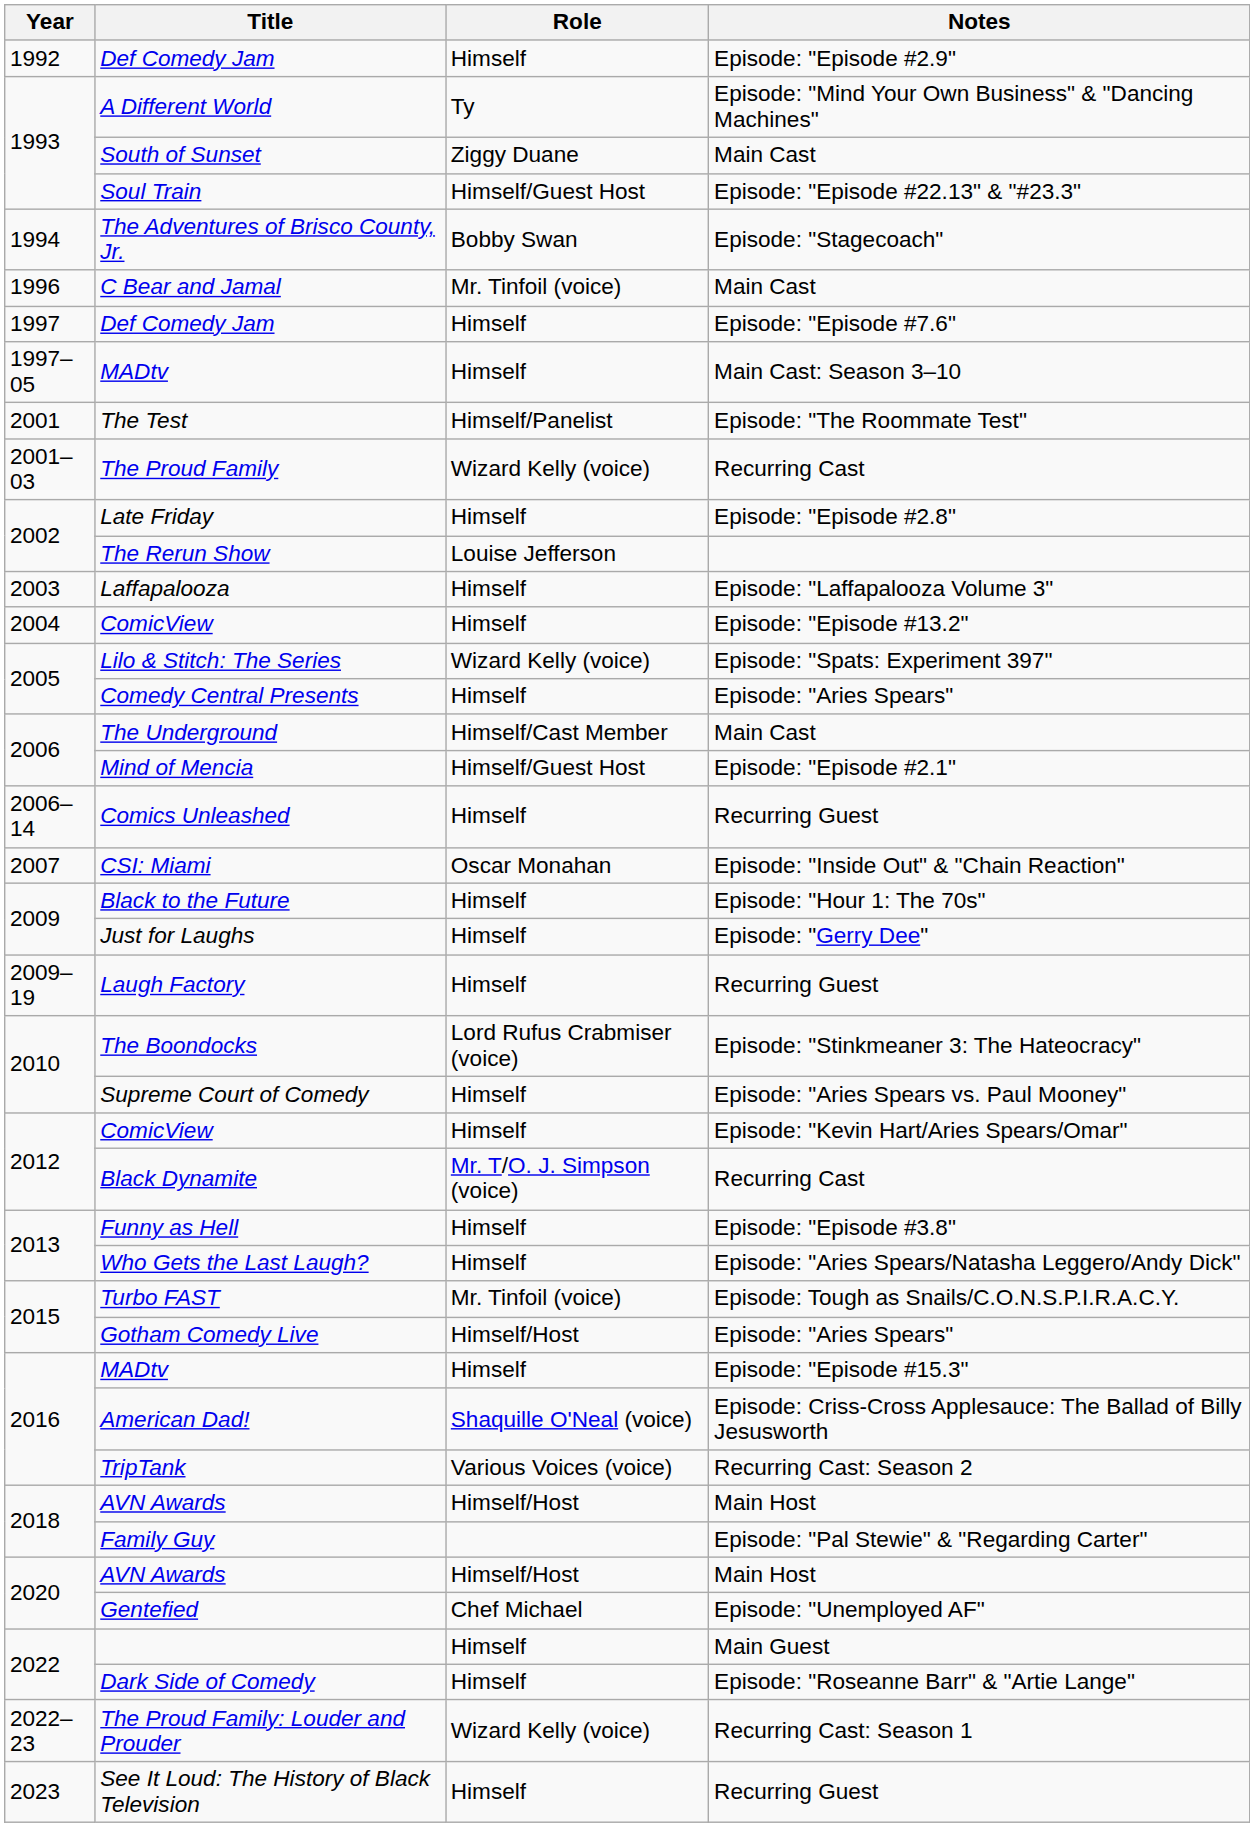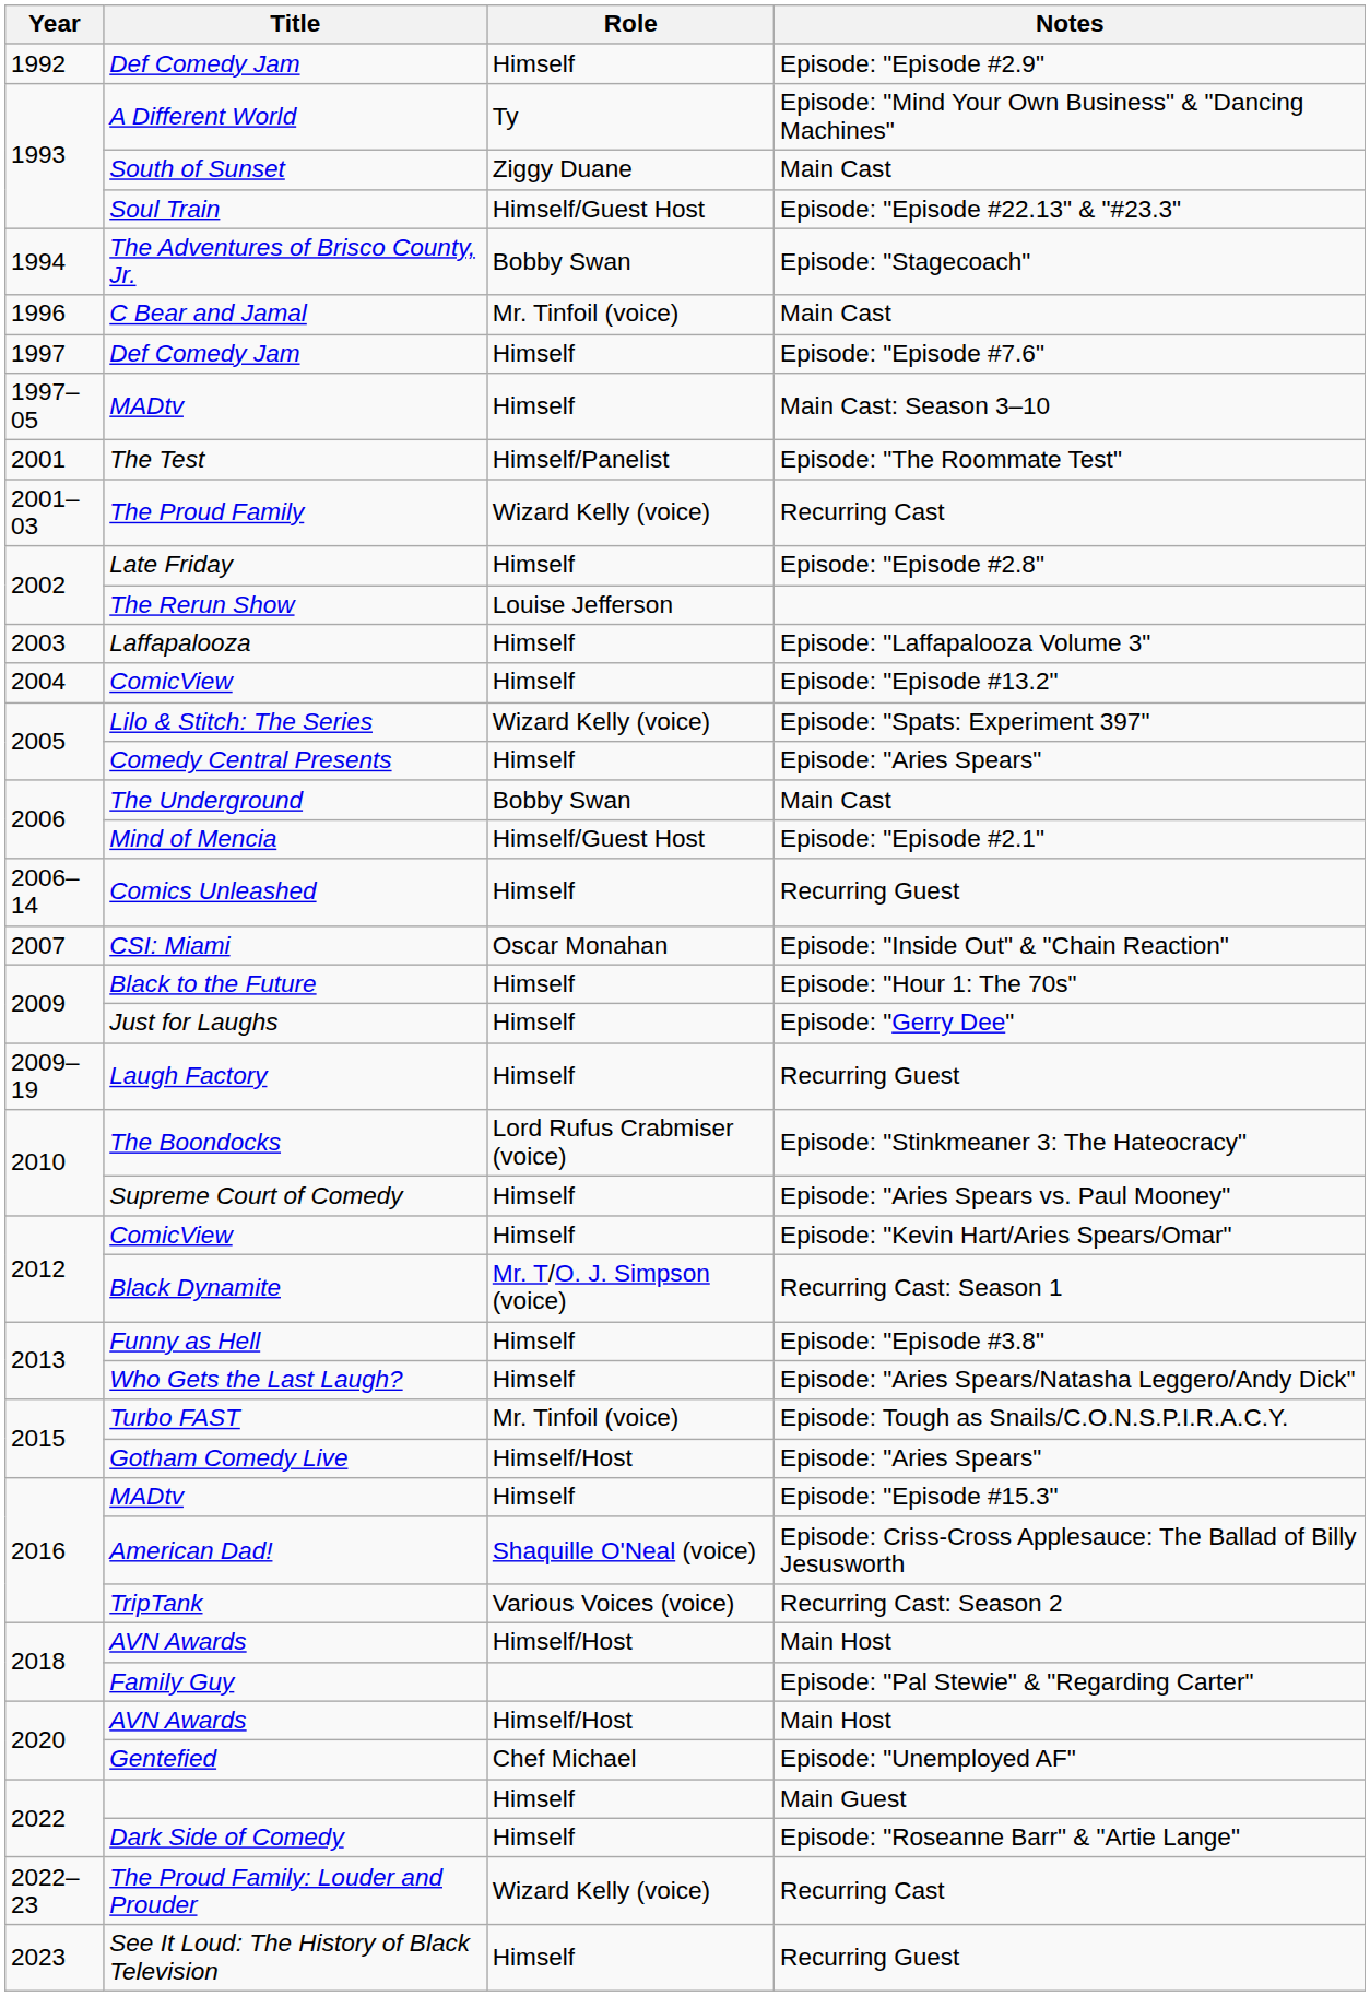The Underground | Role: Himself/Cast Member -> Bobby Swan
Black Dynamite | Notes: Recurring Cast -> Recurring Cast: Season 1
The Proud Family: Louder and Prouder | Notes: Recurring Cast: Season 1 -> Recurring Cast
